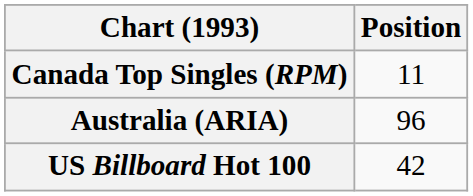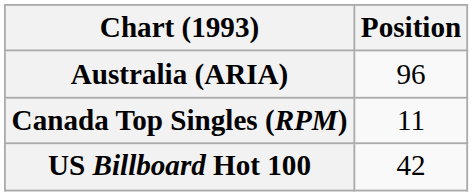rows swapped: Australia (ARIA) <-> Canada Top Singles (RPM)
